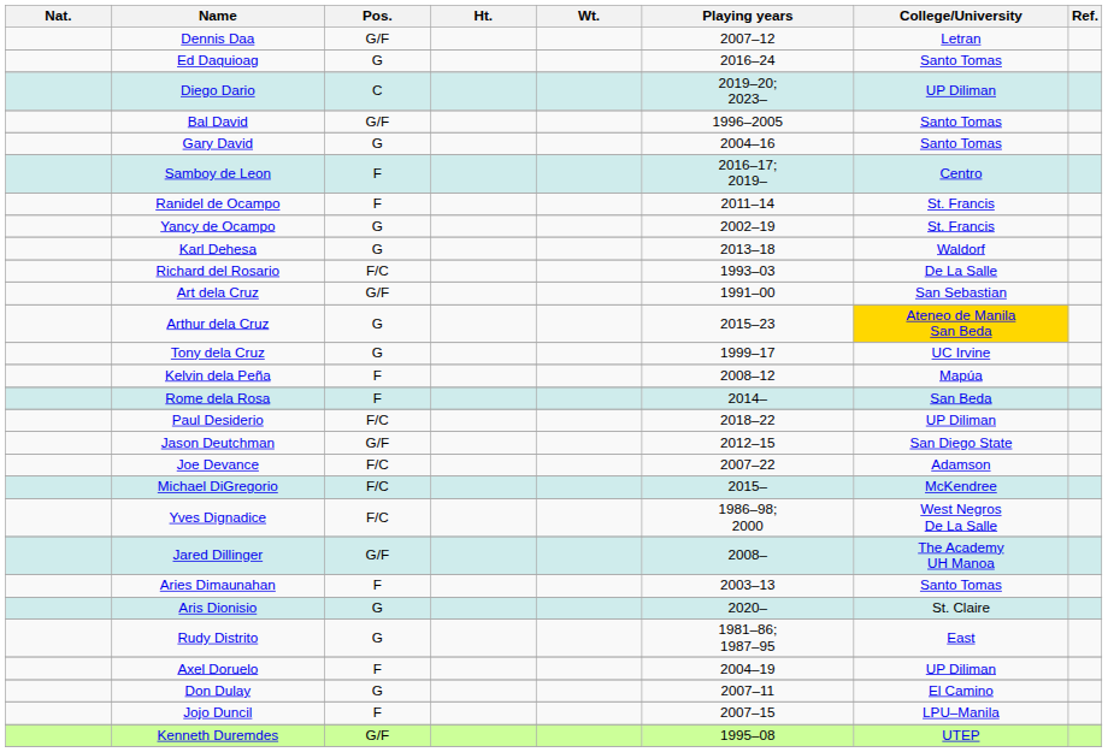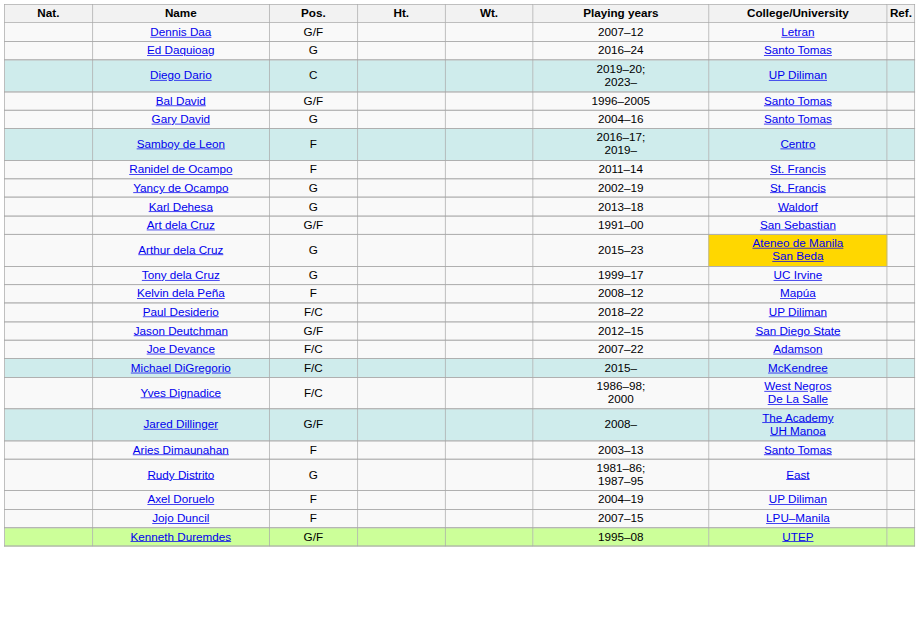- row: Richard del Rosario | F/C | 1993–03 | De La Salle
- row: Rome dela Rosa | F | 2014– | San Beda
- row: Aris Dionisio | G | 2020– | St. Claire
- row: Don Dulay | G | 2007–11 | El Camino
